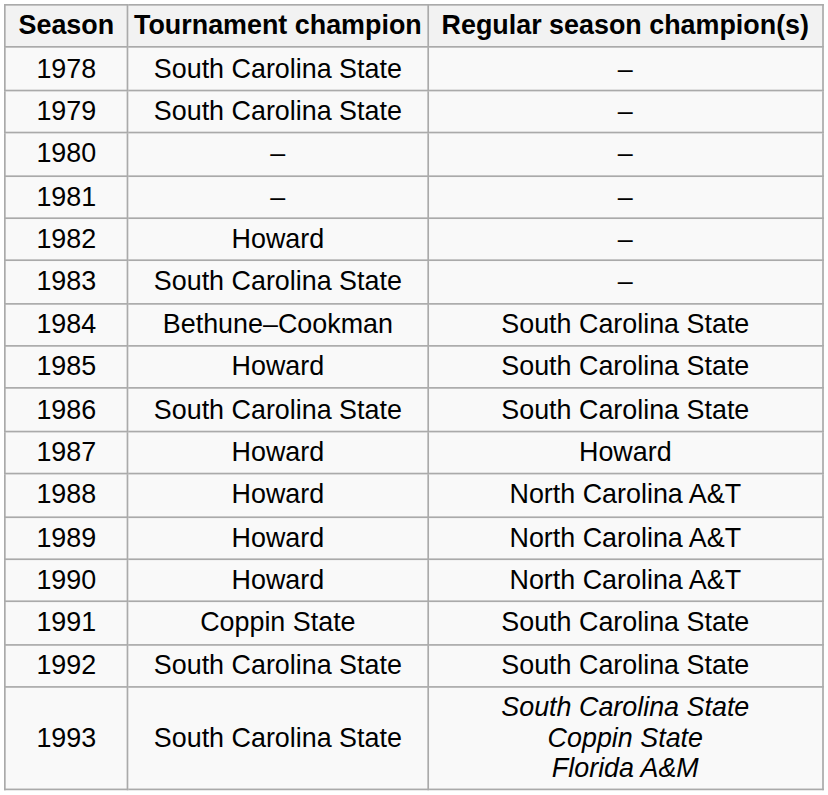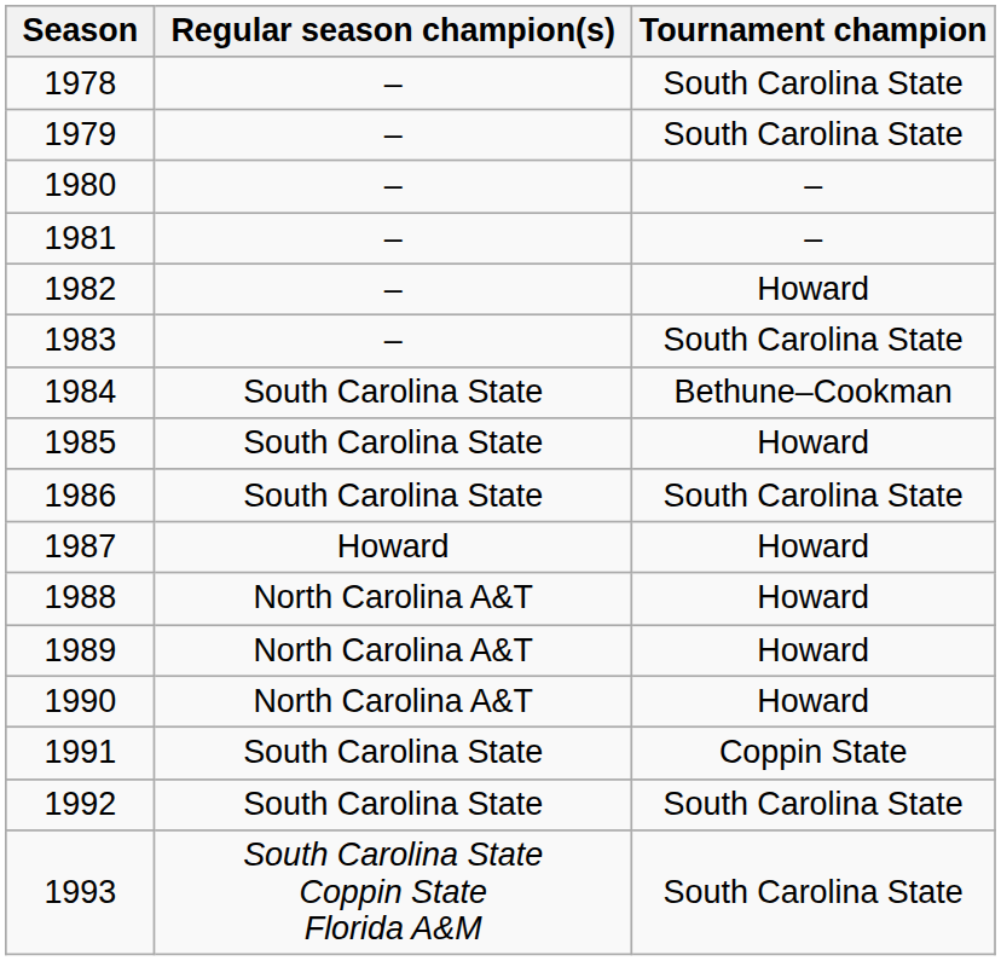columns swapped: Regular season champion(s) <-> Tournament champion
